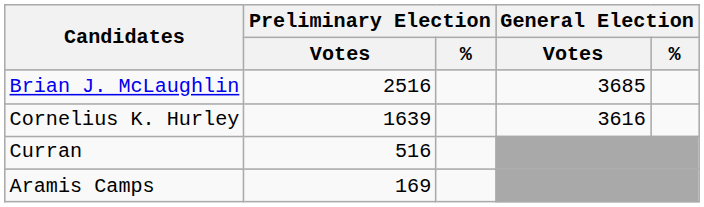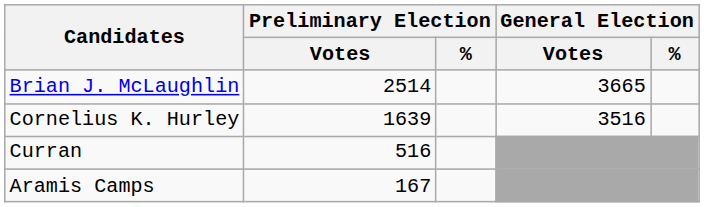Brian J. McLaughlin | Preliminary Election / Votes: 2516 -> 2514
Brian J. McLaughlin | General Election / Votes: 3685 -> 3665
Cornelius K. Hurley | General Election / Votes: 3616 -> 3516
Aramis Camps | Preliminary Election / Votes: 169 -> 167
